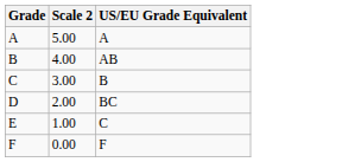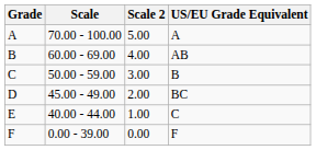+ column: Scale | 70.00 - 100.00 | 60.00 - 69.00 | 50.00 - 59.00 | 45.00 - 49.00 | 40.00 - 44.00 | 0.00 - 39.00
